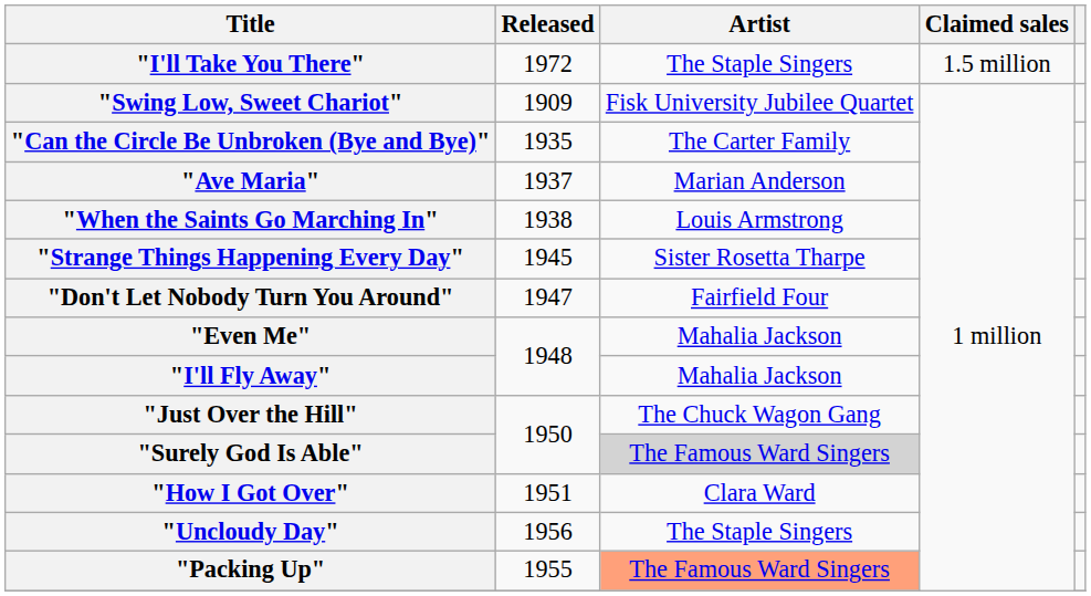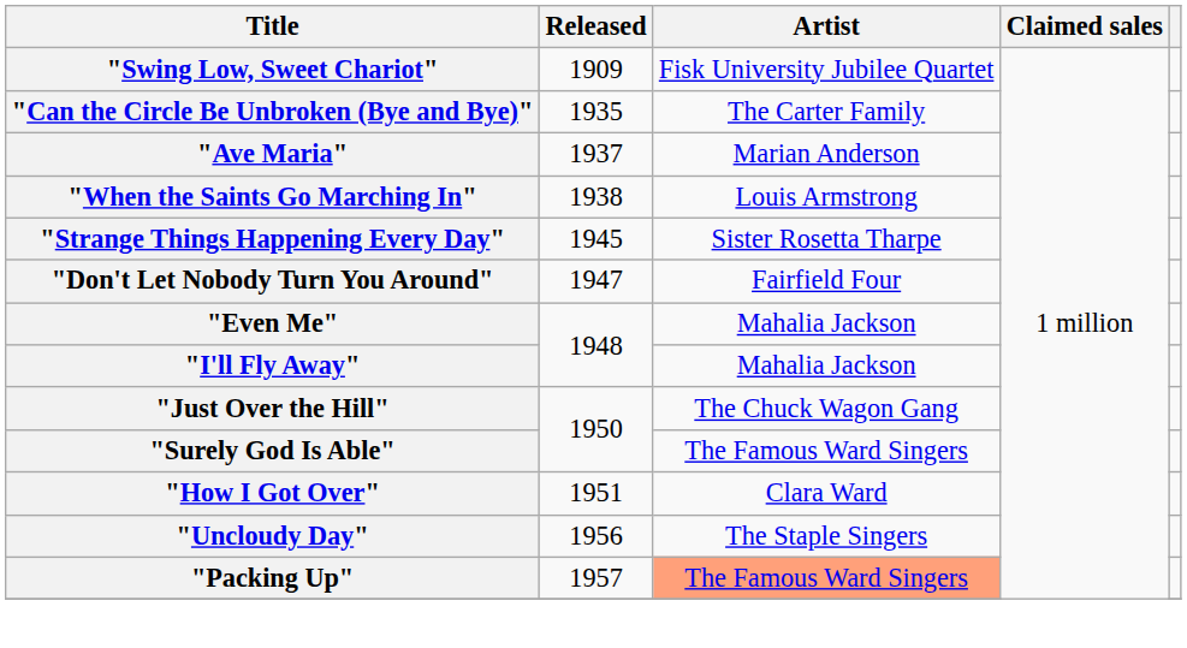- row: "I'll Take You There" | 1972 | The Staple Singers | 1.5 million
"Surely God Is Able" | Artist: lightgrey background -> no background
"Packing Up" | Released: 1955 -> 1957
